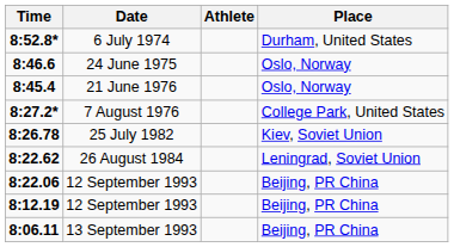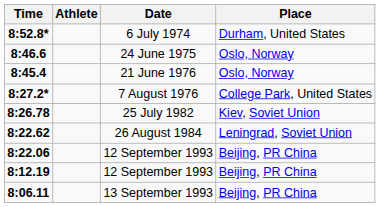columns swapped: Athlete <-> Date
